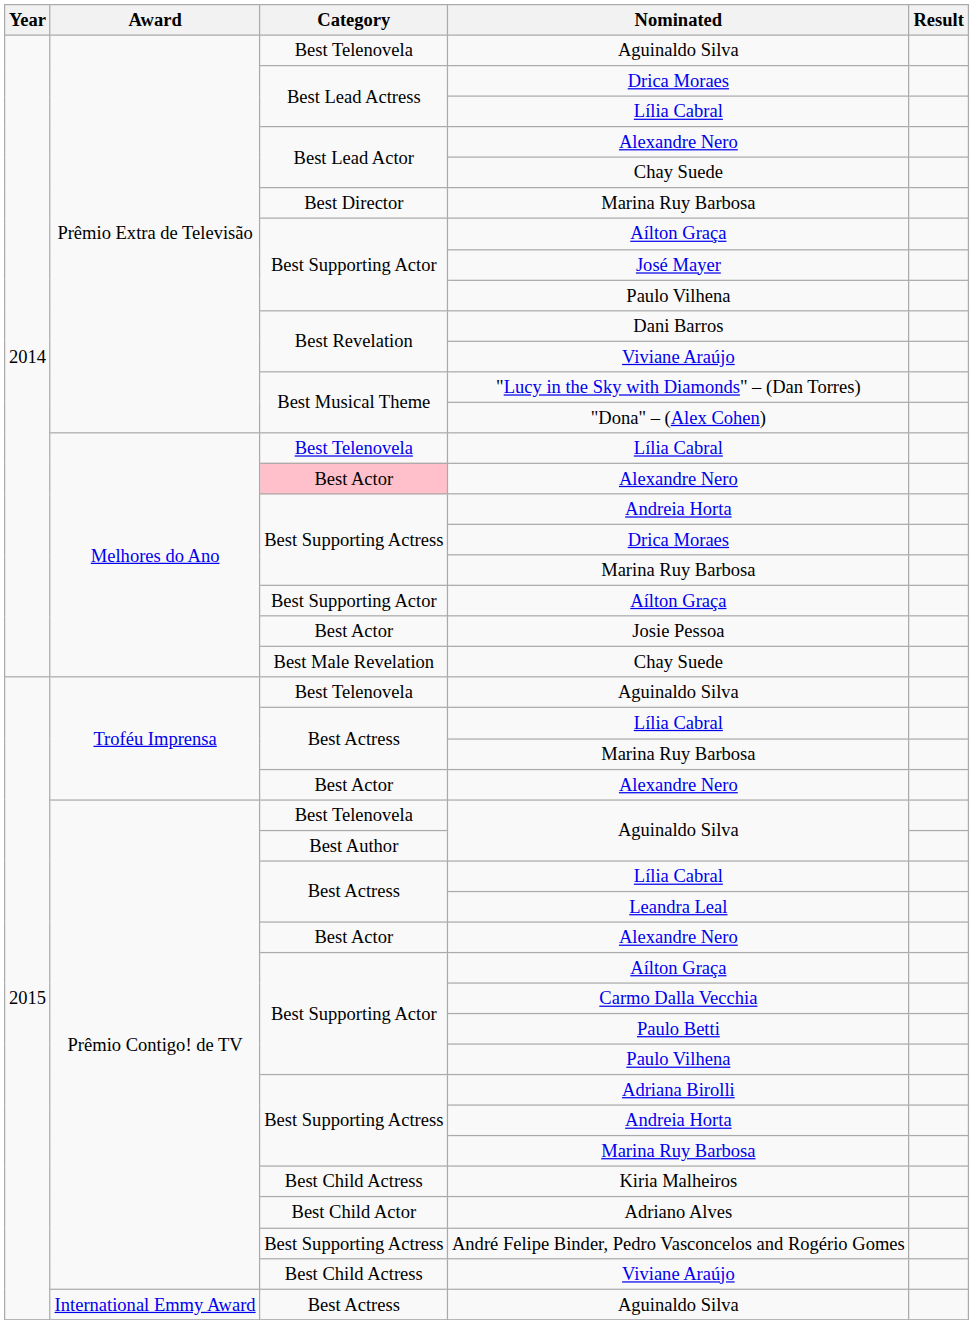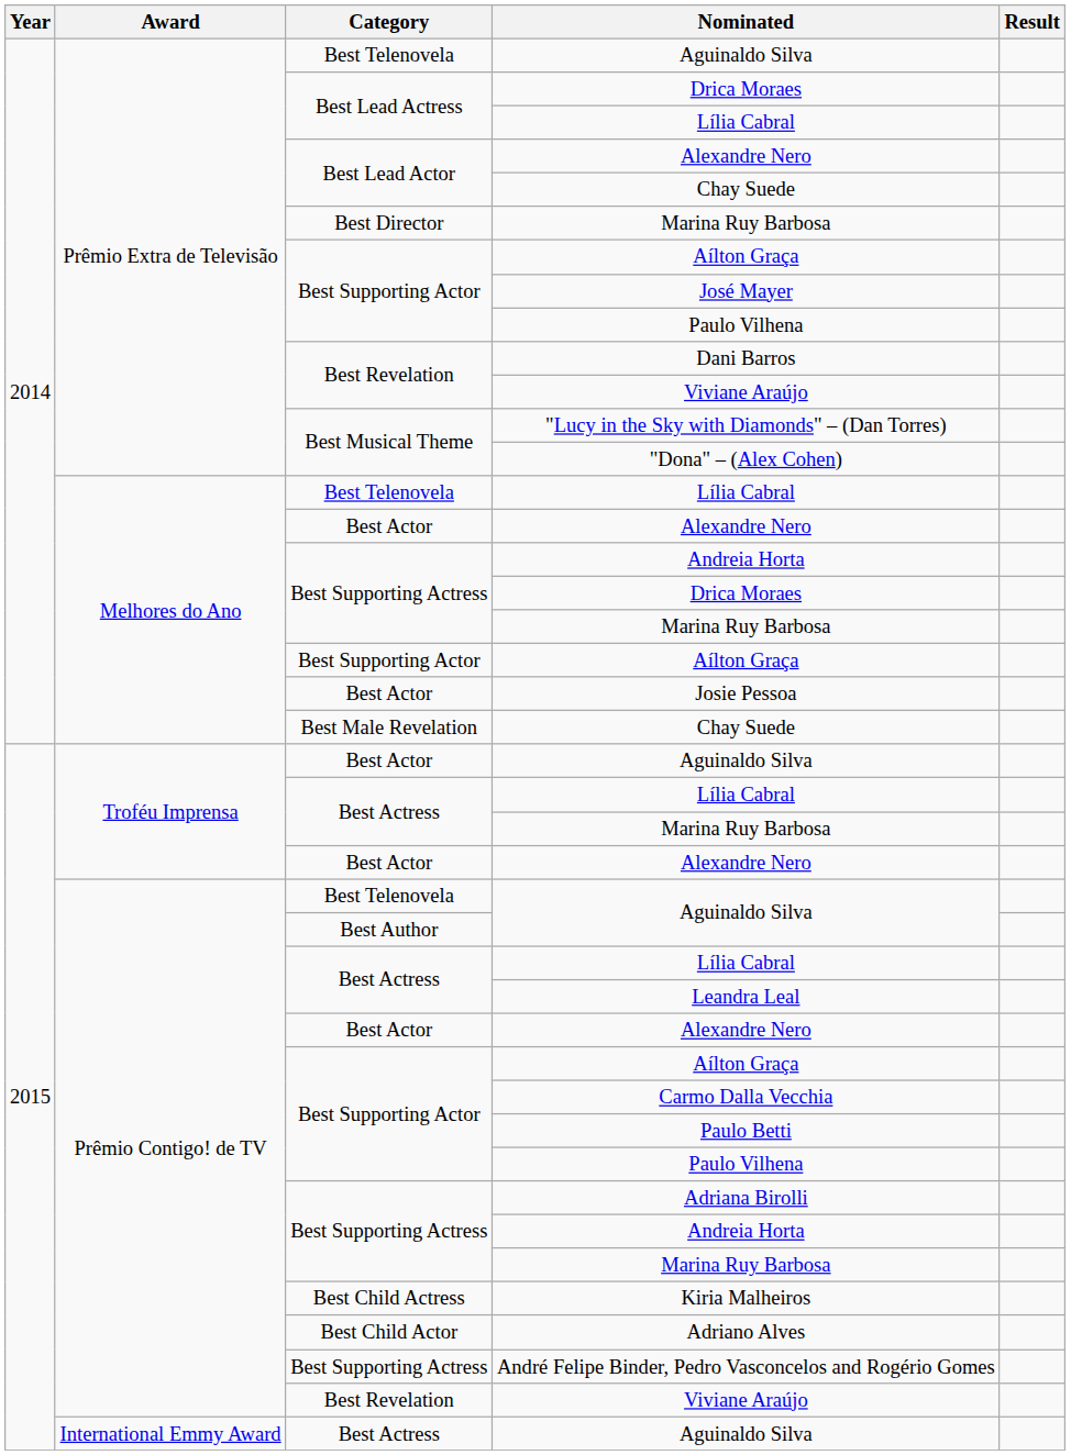Melhores do Ano / Alexandre Nero | Category: pink background -> no background
Troféu Imprensa / Aguinaldo Silva | Category: Best Telenovela -> Best Actor
Prêmio Contigo! de TV / Viviane Araújo | Category: Best Child Actress -> Best Revelation
